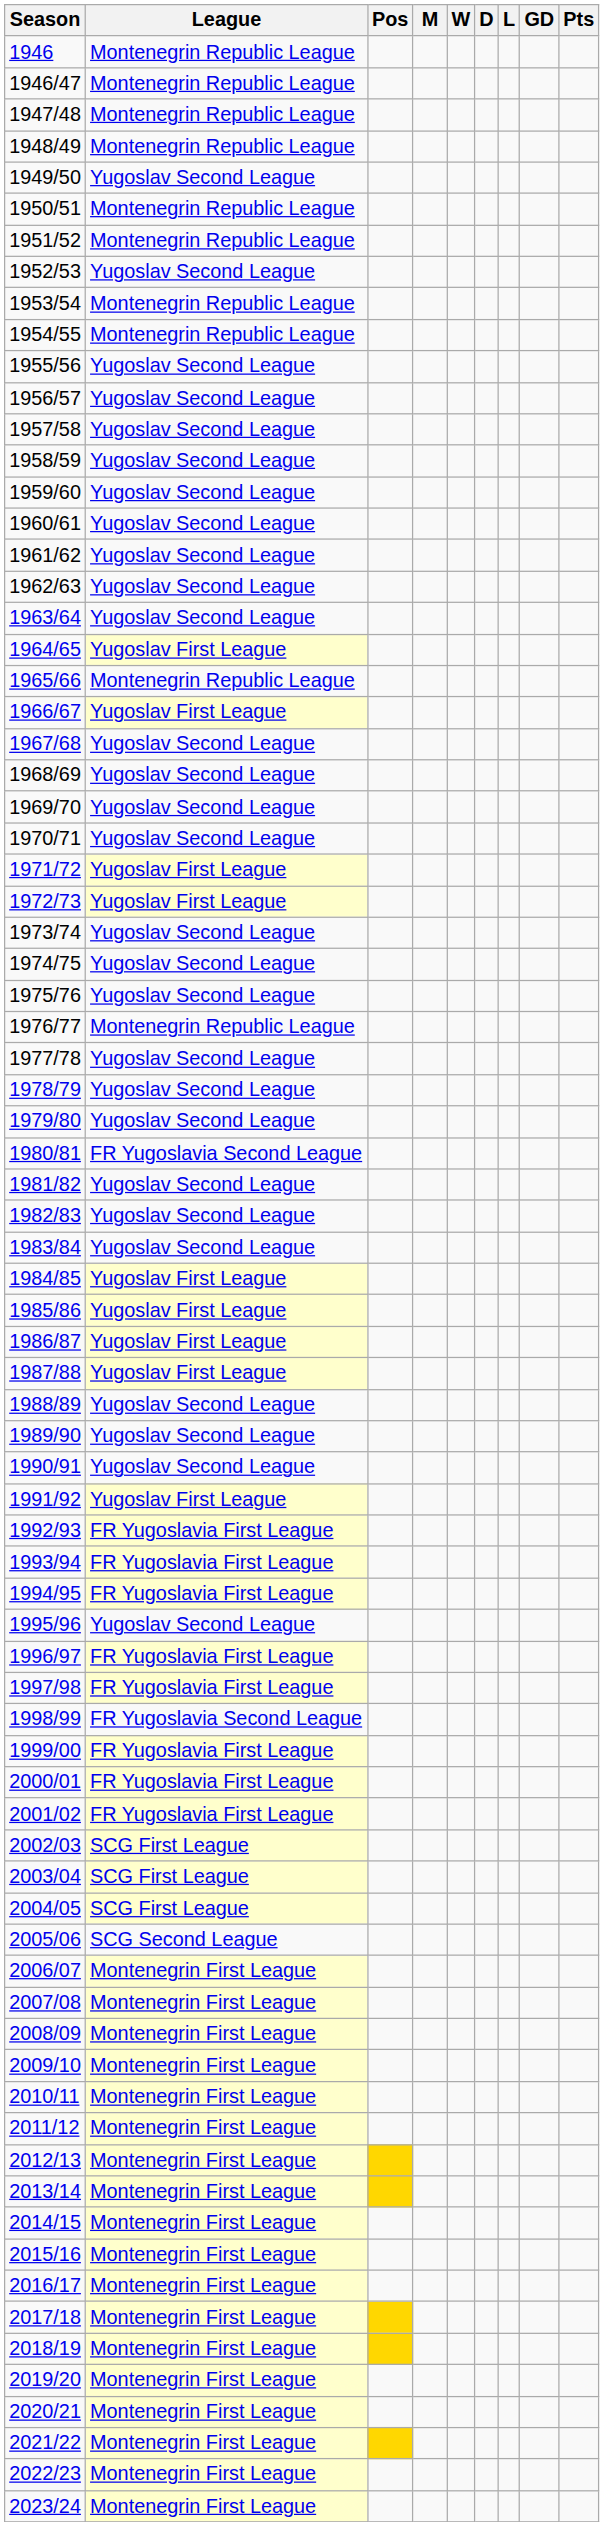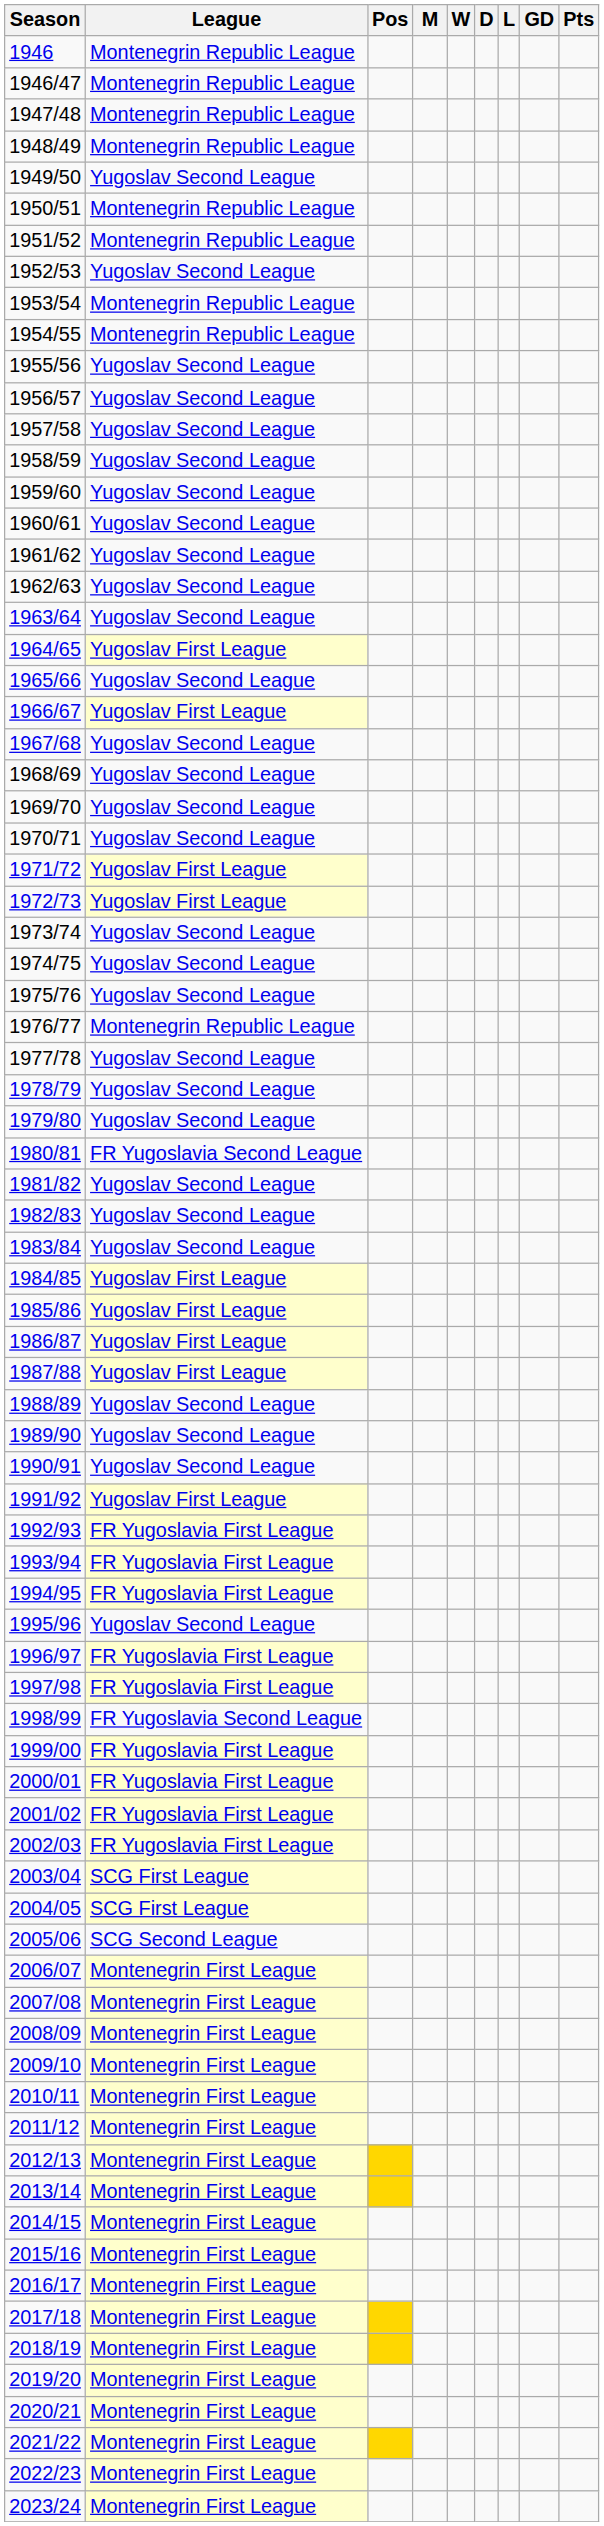1965/66 | League: Montenegrin Republic League -> Yugoslav Second League
2002/03 | League: SCG First League -> FR Yugoslavia First League
